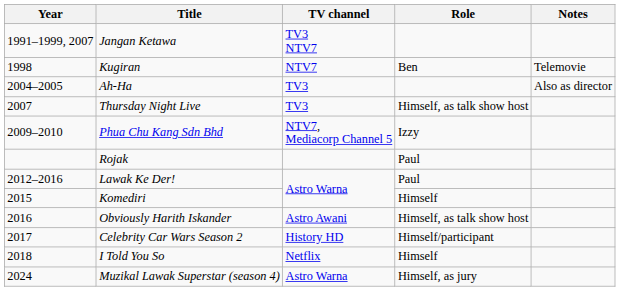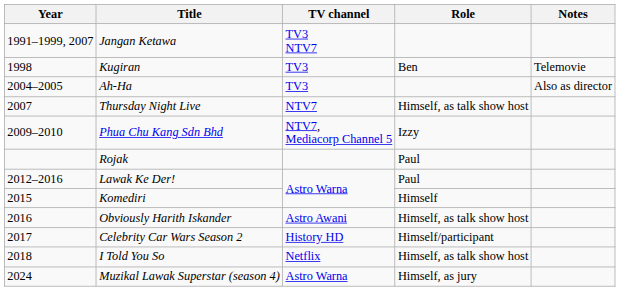Kugiran | TV channel: NTV7 -> TV3
Thursday Night Live | TV channel: TV3 -> NTV7
I Told You So | Role: Himself -> Himself, as talk show host
